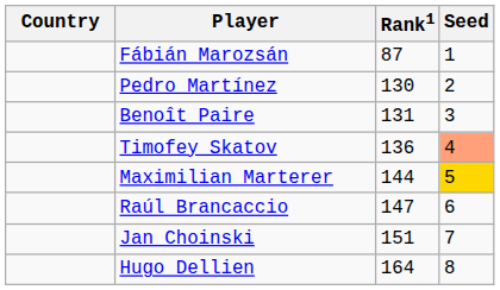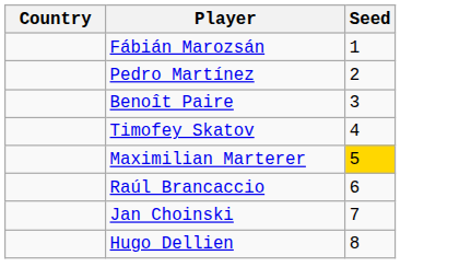- column: Rank1 | 87 | 130 | 131 | 136 | 144 | 147 | 151 | 164
Timofey Skatov | Seed: lightsalmon background -> no background
